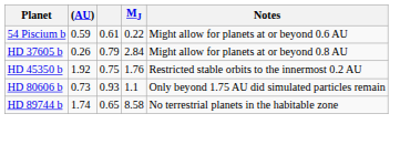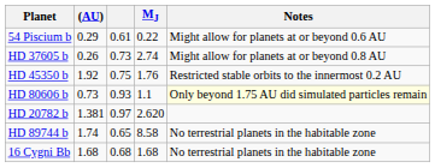54 Piscium b | (AU): 0.59 -> 0.29
HD 37605 b | column 3: 0.79 -> 0.73
HD 37605 b | MJ: 2.84 -> 2.74
HD 80606 b | Notes: no background -> lightyellow background
+ row: HD 20782 b | 1.381 | 0.97 | 2.620
+ row: 16 Cygni Bb | 1.68 | 0.68 | 1.68 | No terrestrial planets in the habitable zone
